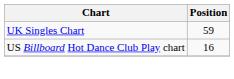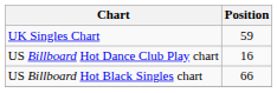+ row: US Billboard Hot Black Singles chart | 66
